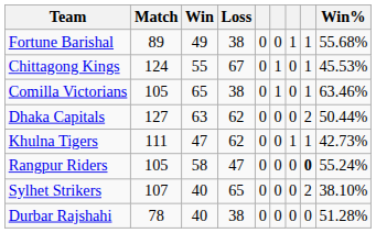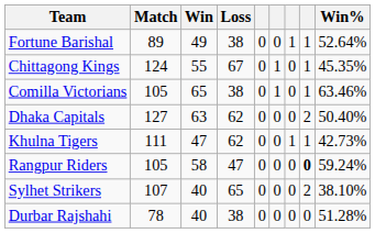Fortune Barishal | Win%: 55.68% -> 52.64%
Chittagong Kings | Win%: 45.53% -> 45.35%
Dhaka Capitals | Win%: 50.44% -> 50.40%
Rangpur Riders | Win%: 55.24% -> 59.24%
